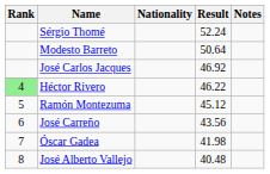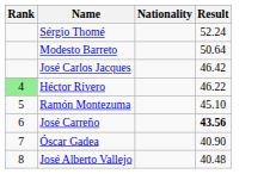- column: Notes
José Carlos Jacques | Result: 46.92 -> 46.42
Ramón Montezuma | Result: 45.12 -> 45.10
José Carreño | Result: normal -> bold
Óscar Gadea | Result: 41.98 -> 40.90
